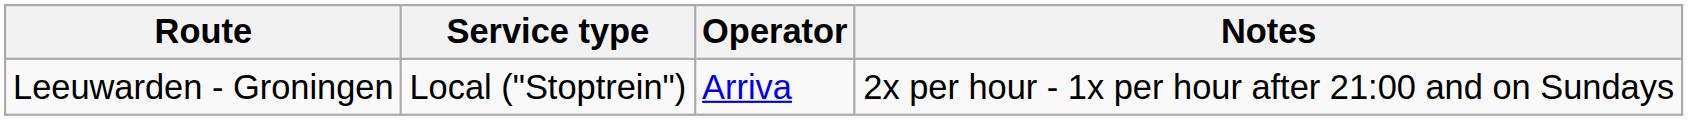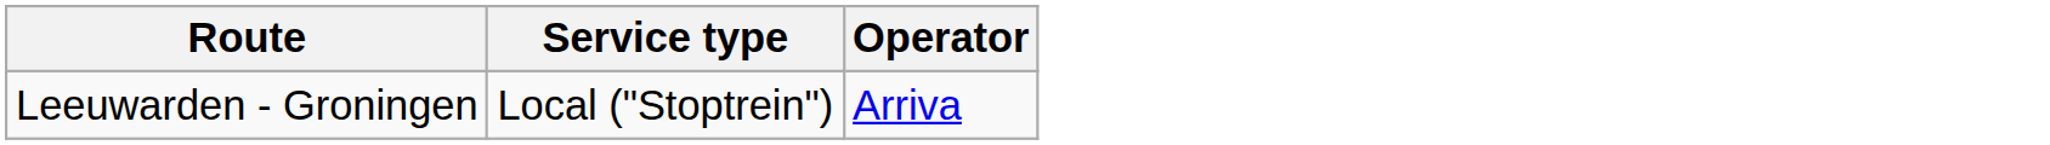- column: Notes | 2x per hour - 1x per hour after 21:00 and on Sundays
